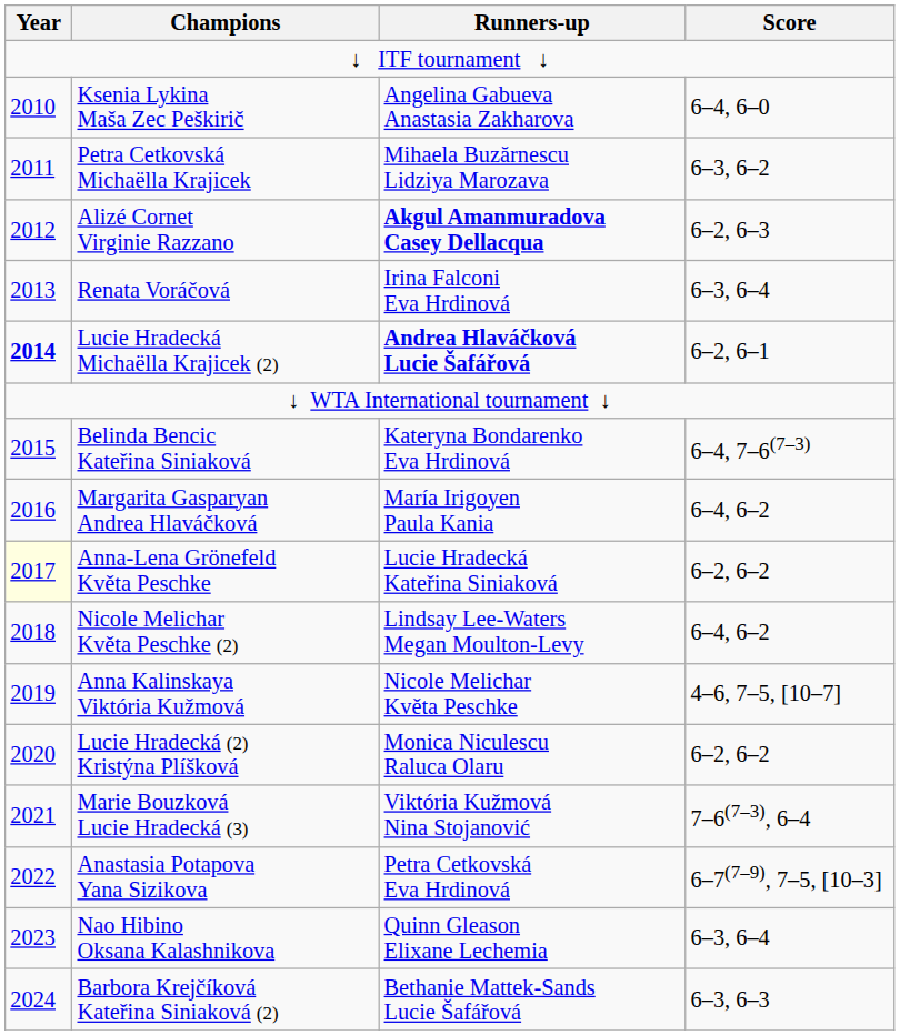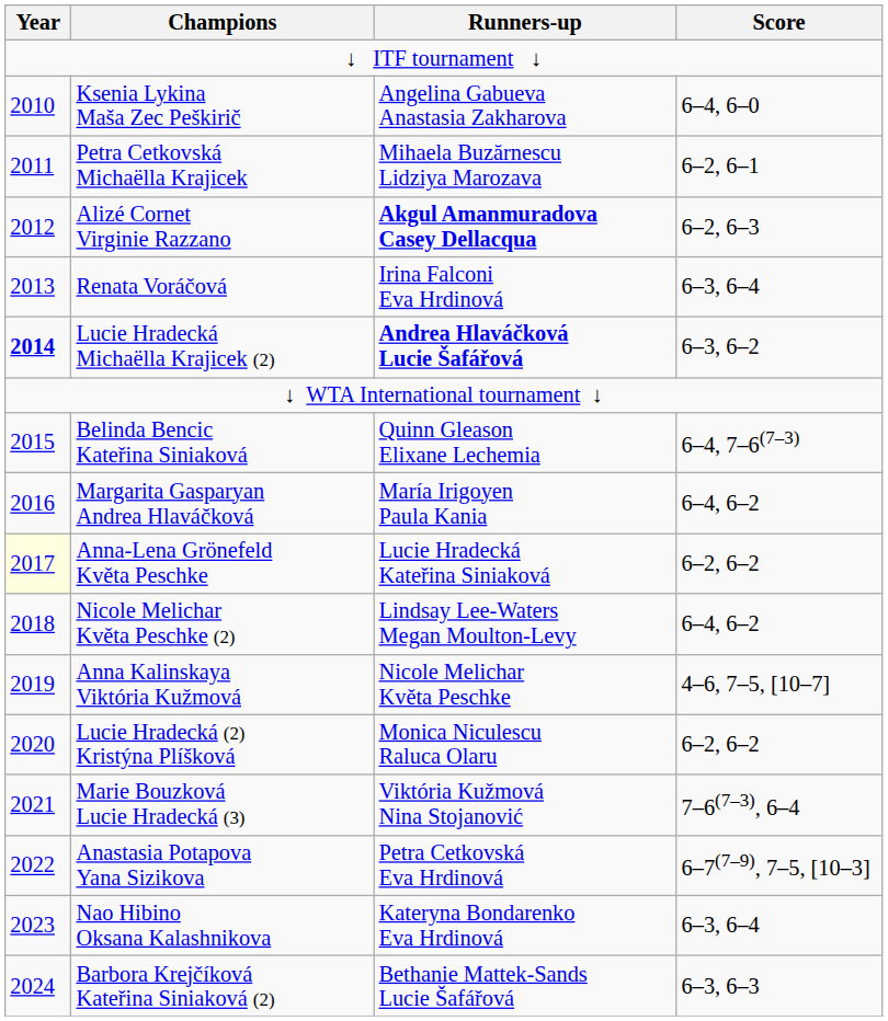Petra Cetkovská Michaëlla Krajicek | Score: 6–3, 6–2 -> 6–2, 6–1
Lucie Hradecká Michaëlla Krajicek (2) | Score: 6–2, 6–1 -> 6–3, 6–2
Belinda Bencic Kateřina Siniaková | Runners-up: Kateryna Bondarenko Eva Hrdinová -> Quinn Gleason Elixane Lechemia
Nao Hibino Oksana Kalashnikova | Runners-up: Quinn Gleason Elixane Lechemia -> Kateryna Bondarenko Eva Hrdinová
